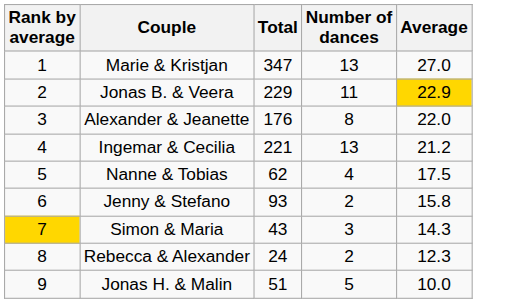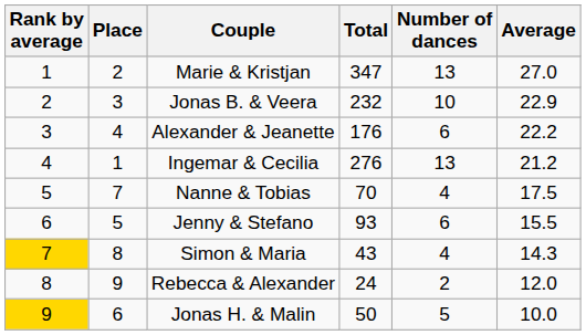+ column: Place | 2 | 3 | 4 | 1 | 7 | 5 | 8 | 9 | 6
Jonas B. & Veera | Total: 229 -> 232
Jonas B. & Veera | Number of dances: 11 -> 10
Jonas B. & Veera | Average: gold background -> no background
Alexander & Jeanette | Number of dances: 8 -> 6
Alexander & Jeanette | Average: 22.0 -> 22.2
Ingemar & Cecilia | Total: 221 -> 276
Nanne & Tobias | Total: 62 -> 70
Jenny & Stefano | Number of dances: 2 -> 6
Jenny & Stefano | Average: 15.8 -> 15.5
Simon & Maria | Number of dances: 3 -> 4
Rebecca & Alexander | Average: 12.3 -> 12.0
Jonas H. & Malin | Rank by average: no background -> gold background
Jonas H. & Malin | Total: 51 -> 50
